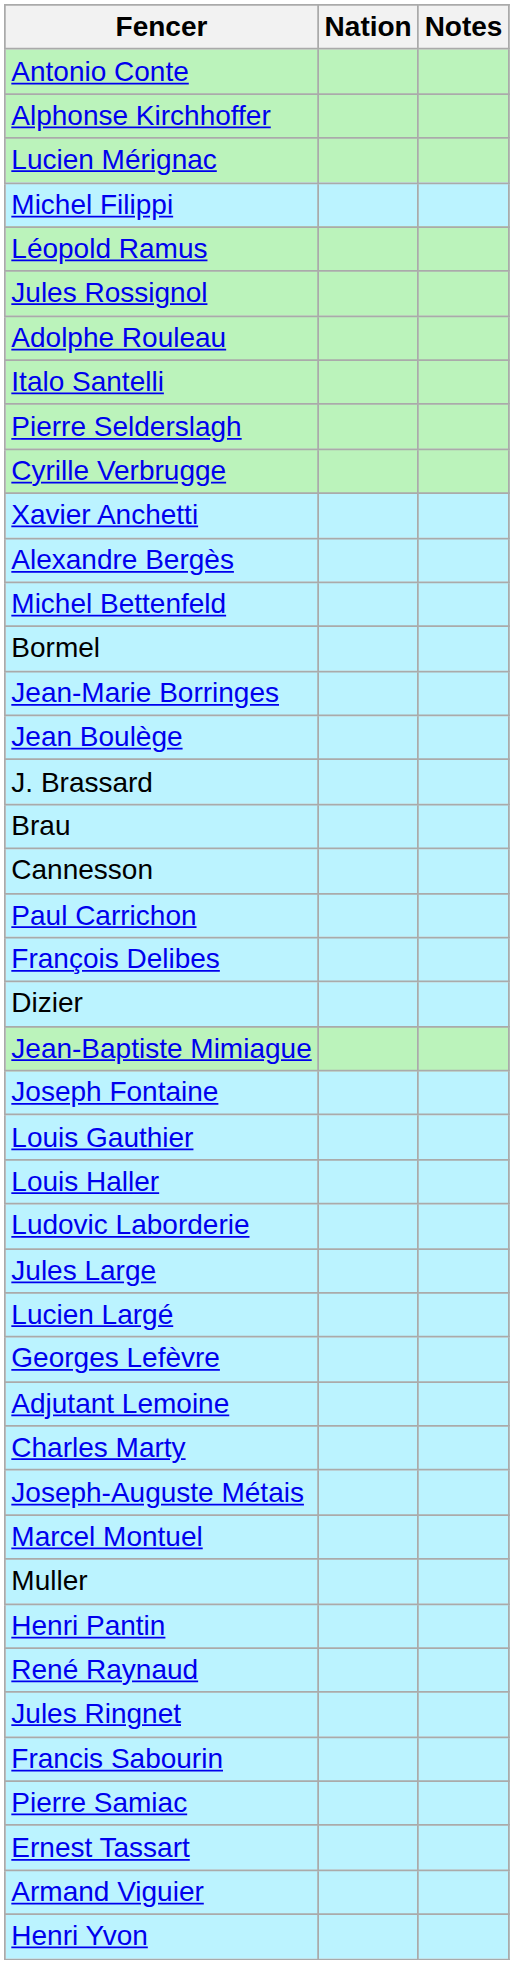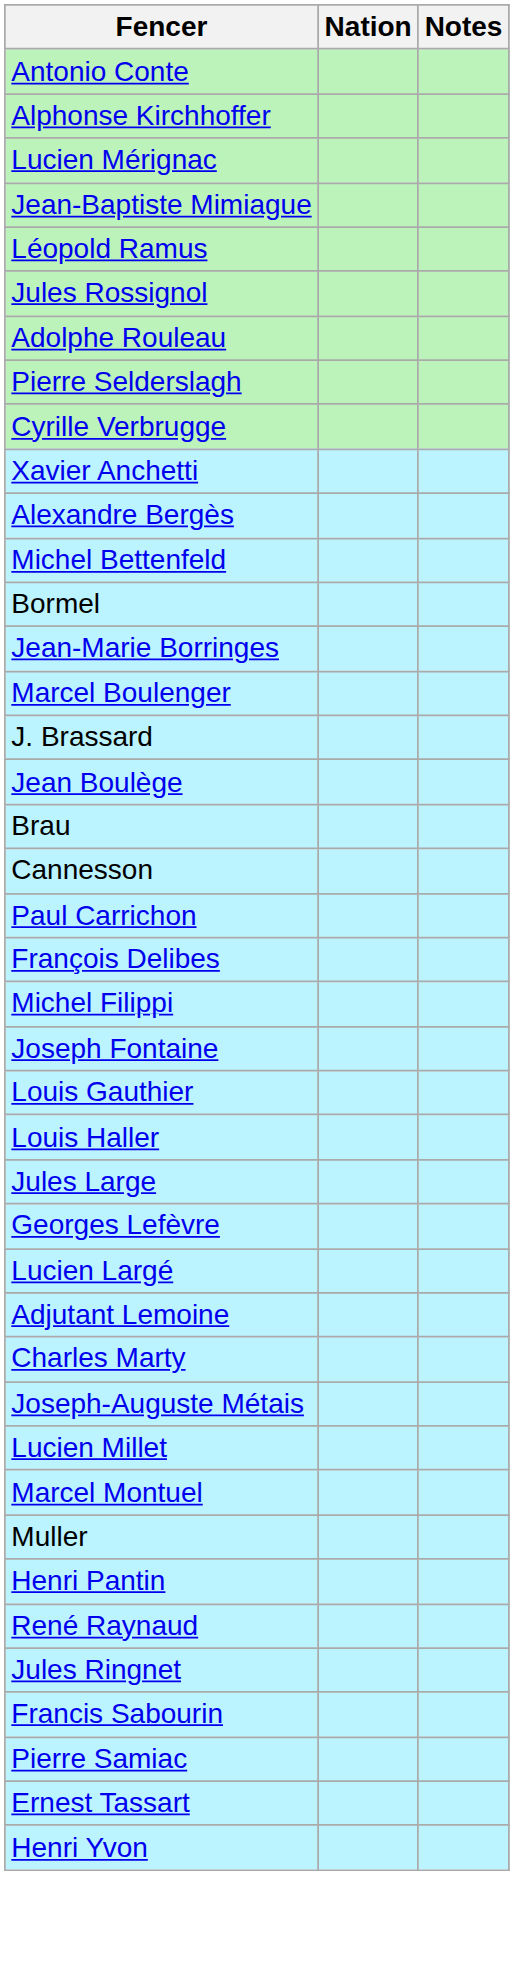rows swapped: Jean-Baptiste Mimiague <-> Michel Filippi
- row: Italo Santelli
+ row: Marcel Boulenger
rows swapped: Jean Boulège <-> J. Brassard
- row: Dizier
- row: Ludovic Laborderie
rows swapped: Lucien Largé <-> Georges Lefèvre
+ row: Lucien Millet
- row: Armand Viguier
